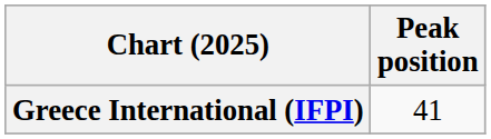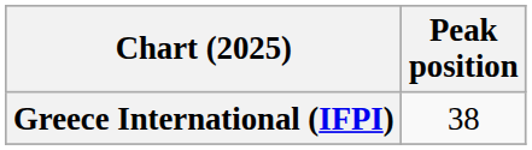Greece International (IFPI) | Peak position: 41 -> 38
